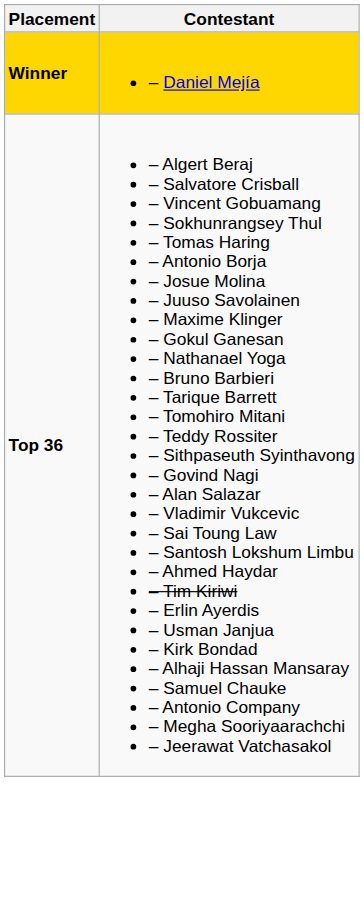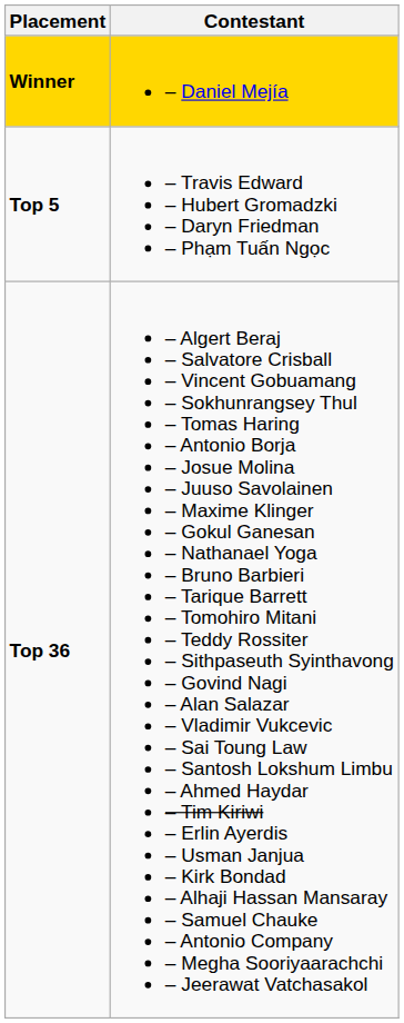+ row: Top 5 | – Travis Edward – Hubert Gromadzki – Daryn Friedman – Phạm Tuấn Ngọc
